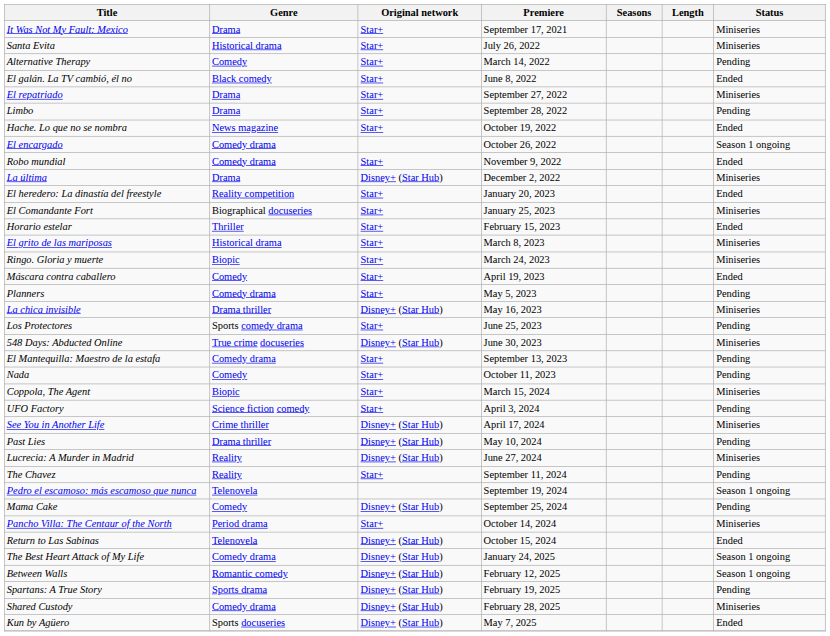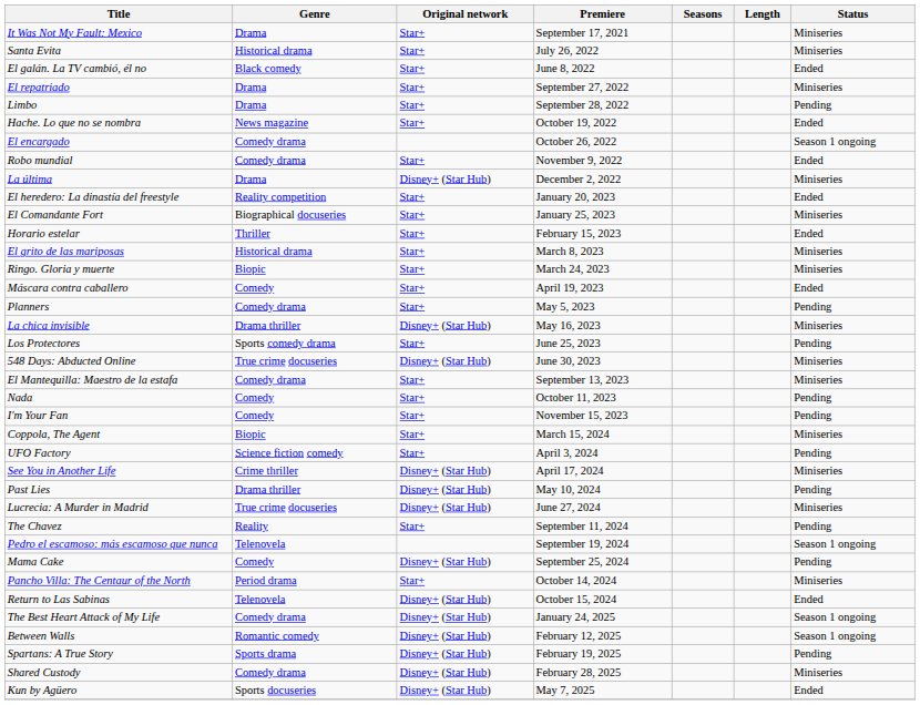- row: Alternative Therapy | Comedy | Star+ | March 14, 2022 | Pending
El Mantequilla: Maestro de la estafa | Status: Pending -> Miniseries
+ row: I'm Your Fan | Comedy | Star+ | November 15, 2023 | Pending
Lucrecia: A Murder in Madrid | Genre: Reality -> True crime docuseries
